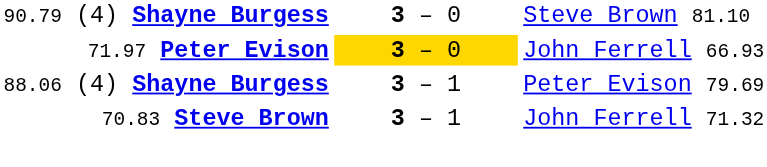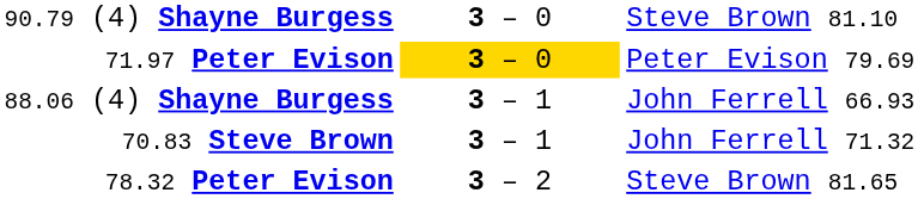71.97 Peter Evison | column 3: John Ferrell 66.93 -> Peter Evison 79.69
88.06 (4) Shayne Burgess | column 3: Peter Evison 79.69 -> John Ferrell 66.93
+ row: 78.32 Peter Evison | 3 – 2 | Steve Brown 81.65
